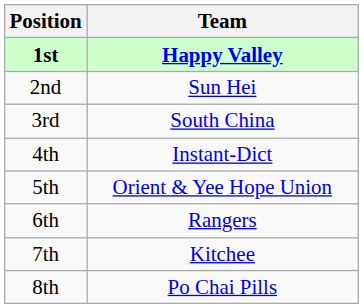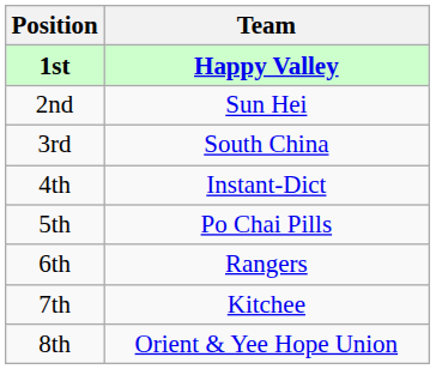5th | Team: Orient & Yee Hope Union -> Po Chai Pills
8th | Team: Po Chai Pills -> Orient & Yee Hope Union
